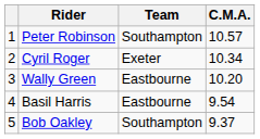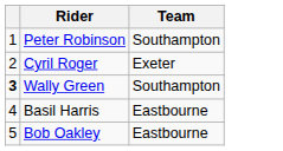- column: C.M.A. | 10.57 | 10.34 | 10.20 | 9.54 | 9.37
Wally Green | column 1: normal -> bold
Wally Green | Team: Eastbourne -> Southampton
Bob Oakley | Team: Southampton -> Eastbourne
